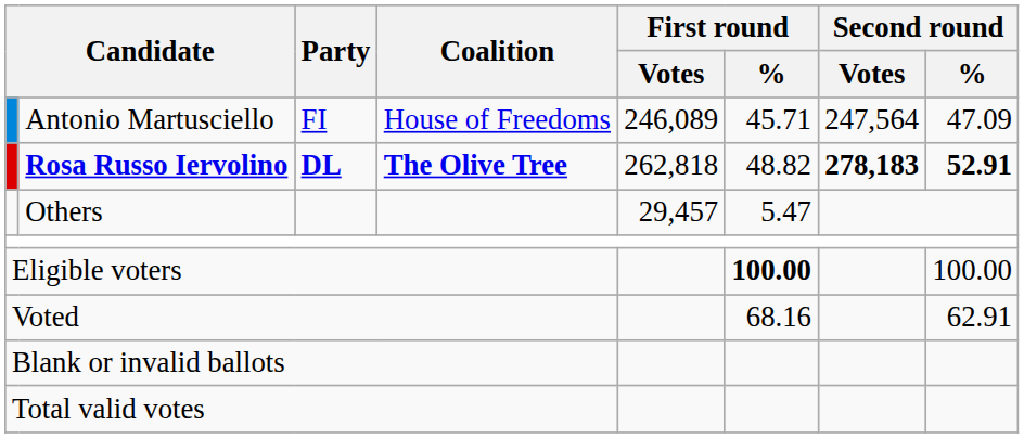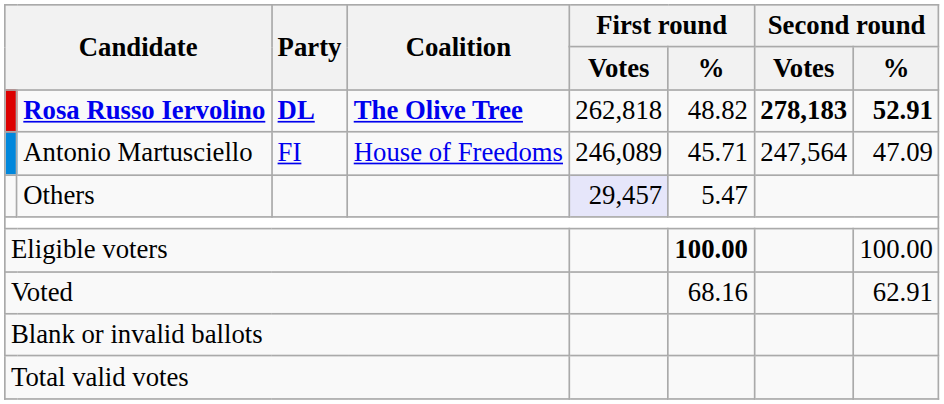rows swapped: Rosa Russo Iervolino <-> Antonio Martusciello
Others | First round / Votes: no background -> lavender background
